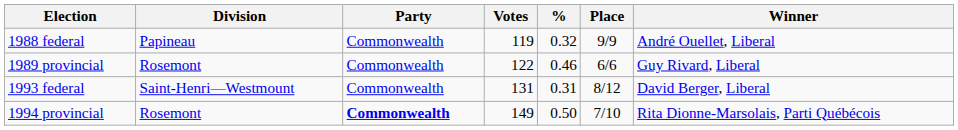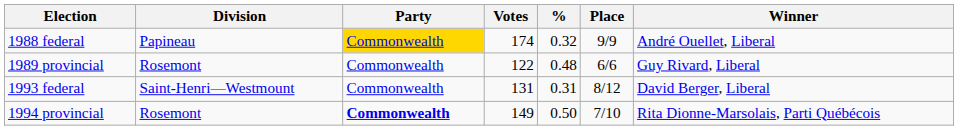1988 federal | Party: no background -> gold background
1988 federal | Votes: 119 -> 174
1989 provincial | %: 0.46 -> 0.48
